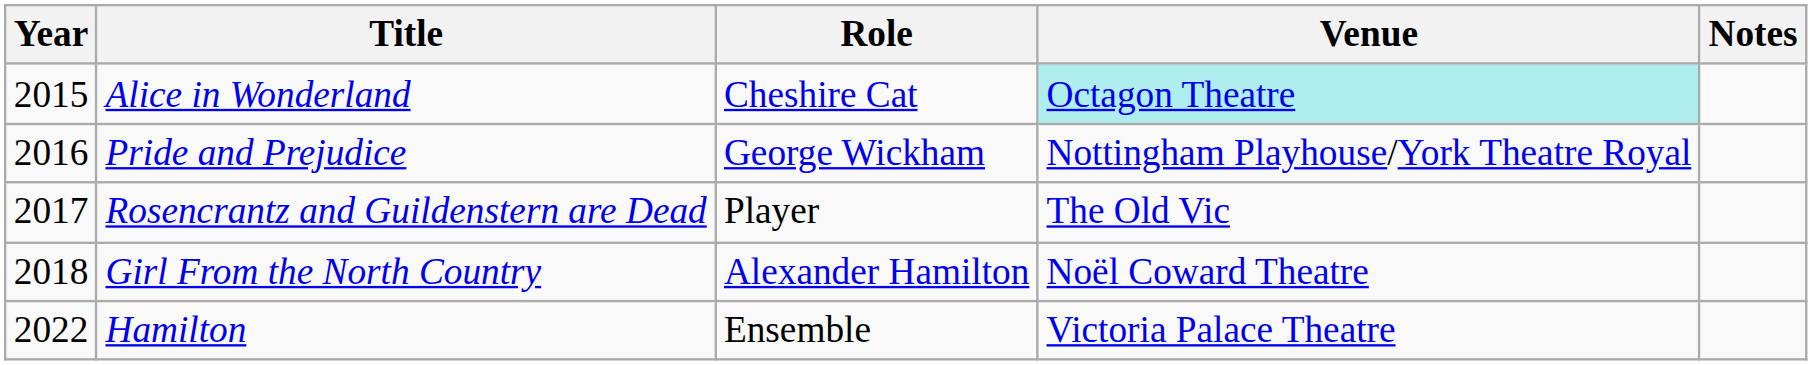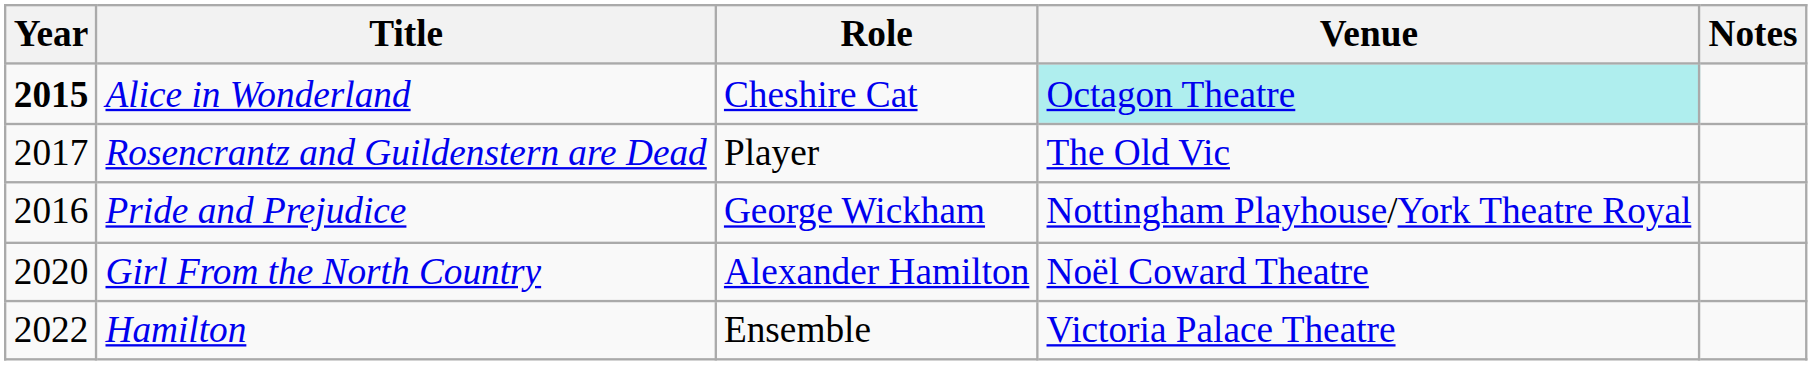Alice in Wonderland | Year: normal -> bold
rows swapped: Rosencrantz and Guildenstern are Dead <-> Pride and Prejudice
Girl From the North Country | Year: 2018 -> 2020
